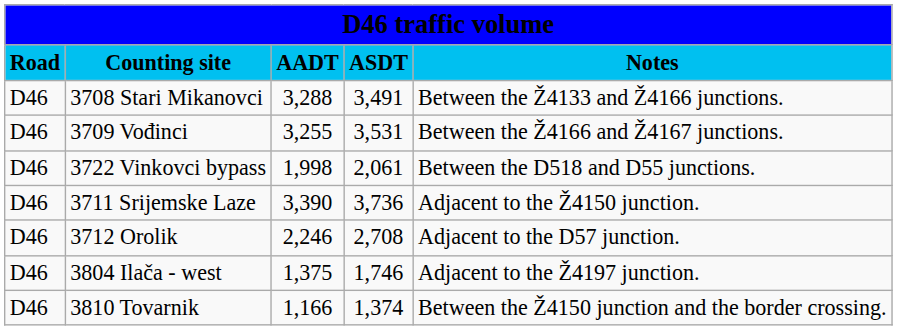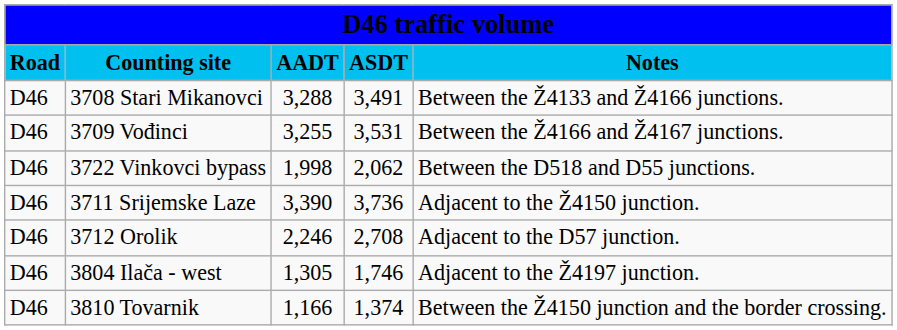3722 Vinkovci bypass | column 4: 2,061 -> 2,062
3804 Ilača - west | column 3: 1,375 -> 1,305
